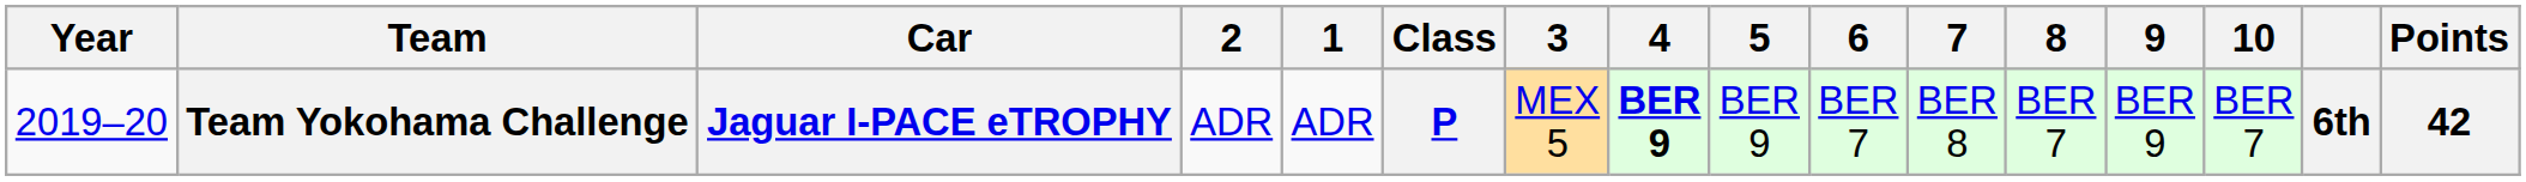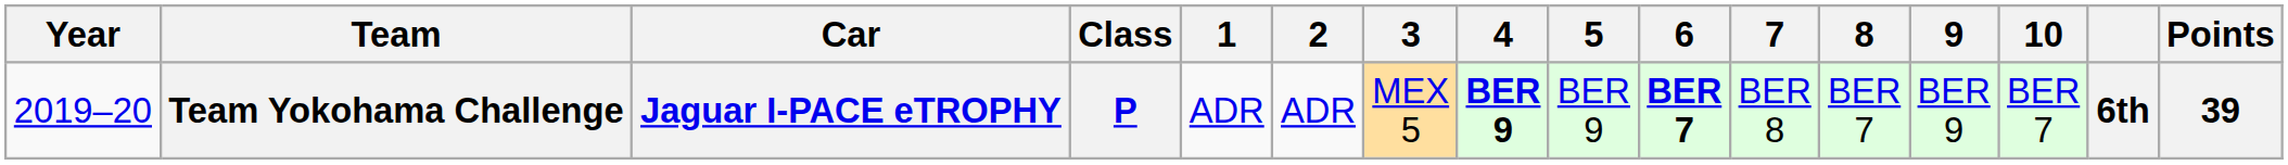columns swapped: Class <-> 2
Team Yokohama Challenge | 6: normal -> bold
Team Yokohama Challenge | Points: 42 -> 39
